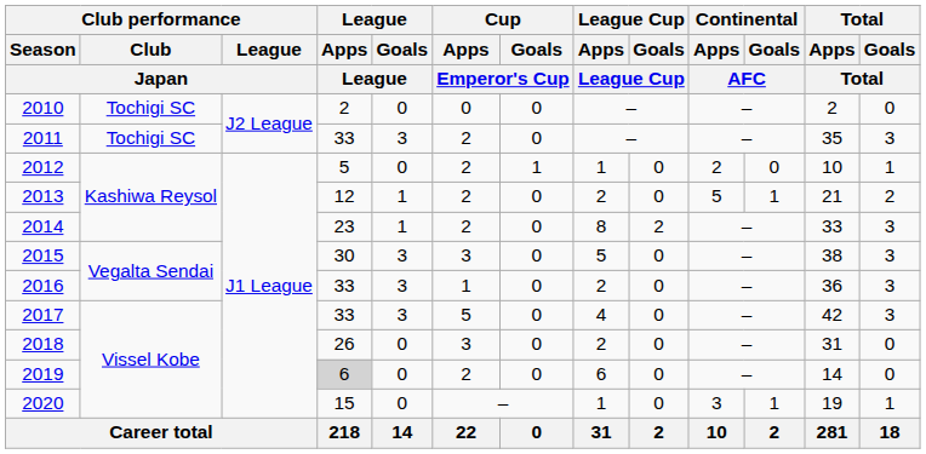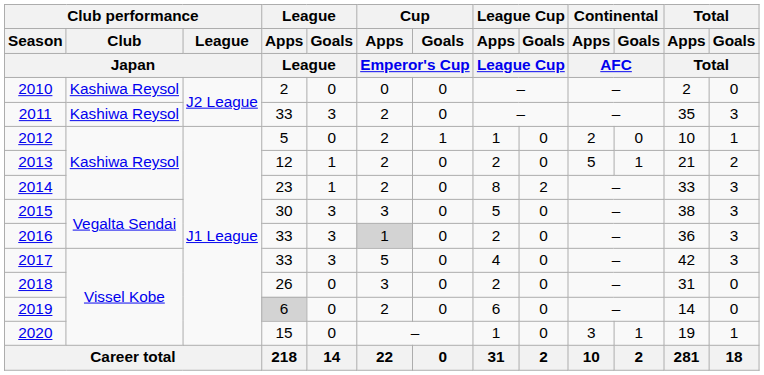2010 | Club performance / Club / Japan: Tochigi SC -> Kashiwa Reysol
2011 | Club performance / Club / Japan: Tochigi SC -> Kashiwa Reysol
2016 | Cup / Apps / Emperor's Cup: no background -> lightgrey background
